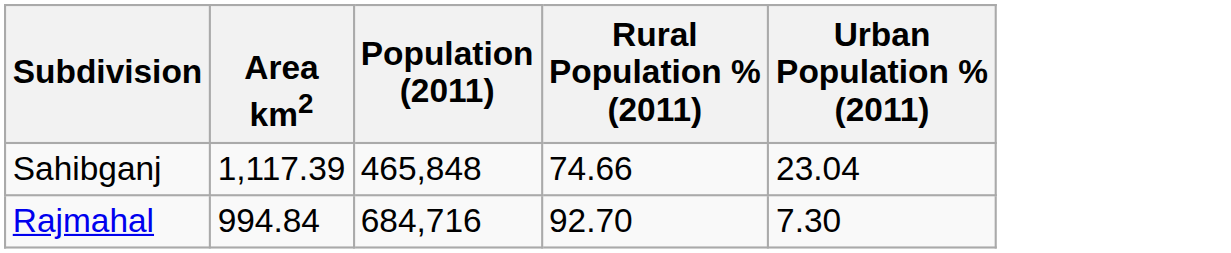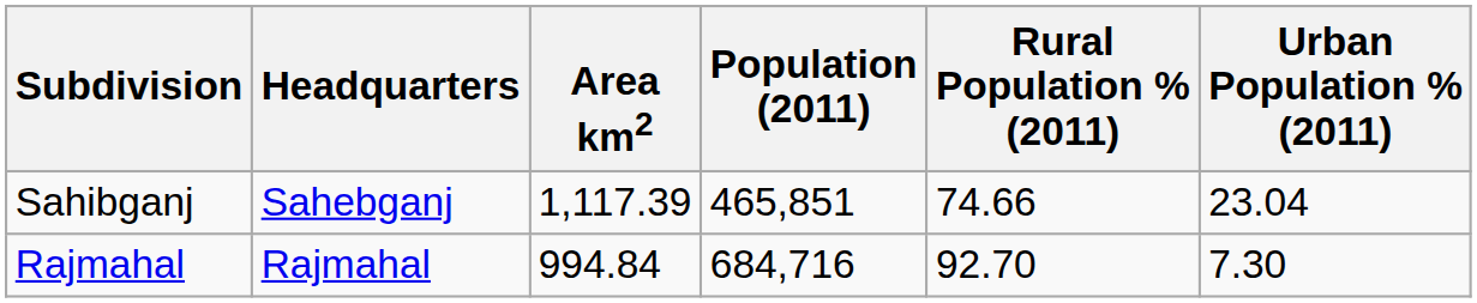+ column: Headquarters | Sahebganj | Rajmahal
Sahibganj | Population (2011): 465,848 -> 465,851
